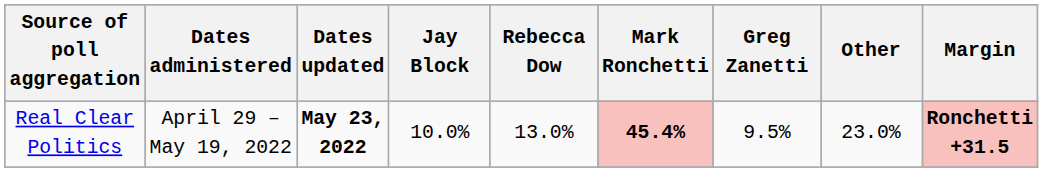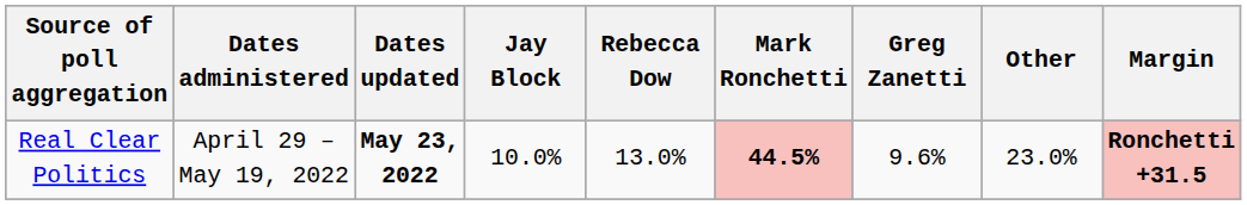Real Clear Politics | Mark Ronchetti: 45.4% -> 44.5%
Real Clear Politics | Greg Zanetti: 9.5% -> 9.6%
